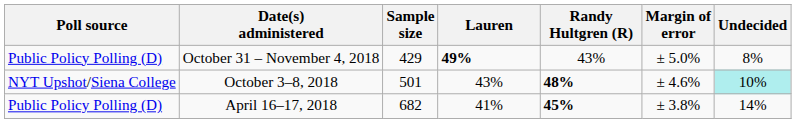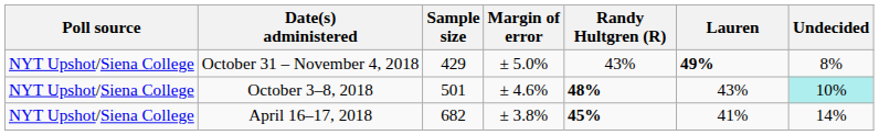columns swapped: Margin of error <-> Lauren
October 31 – November 4, 2018 | Poll source: Public Policy Polling (D) -> NYT Upshot/Siena College
April 16–17, 2018 | Poll source: Public Policy Polling (D) -> NYT Upshot/Siena College
